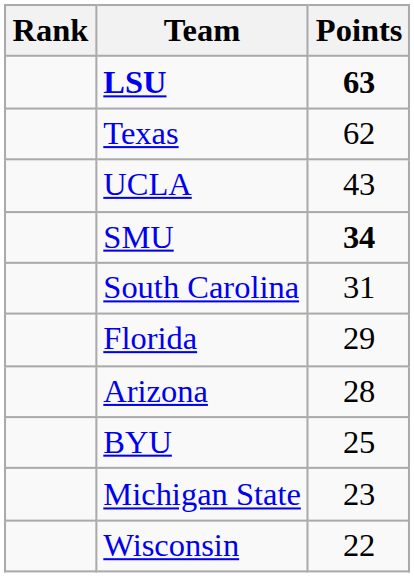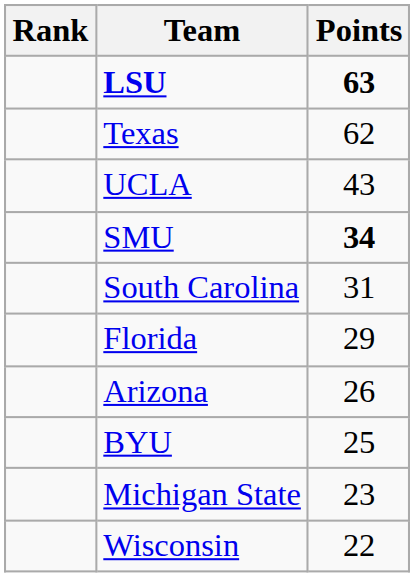Arizona | Points: 28 -> 26
